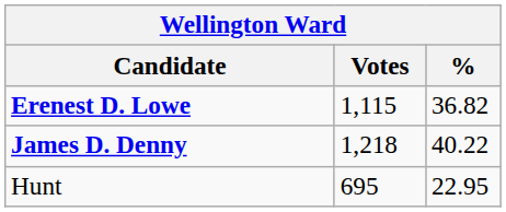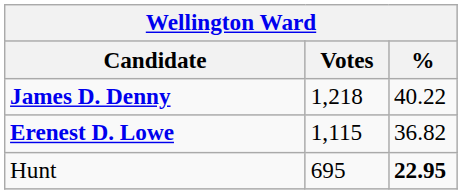rows swapped: James D. Denny <-> Erenest D. Lowe
Hunt | %: normal -> bold
